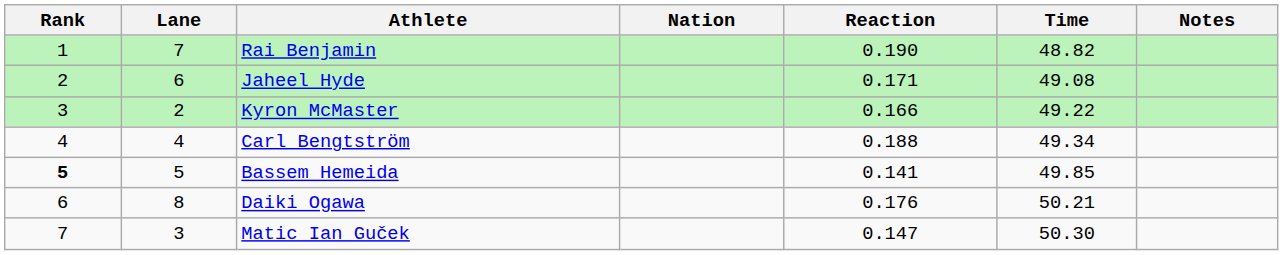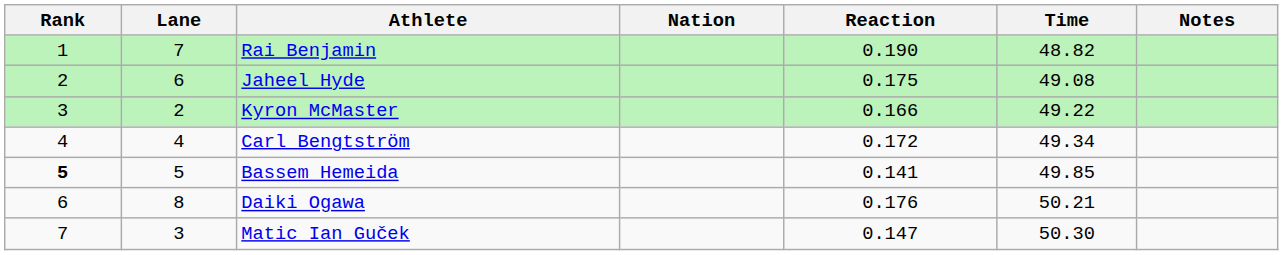Jaheel Hyde | Reaction: 0.171 -> 0.175
Carl Bengtström | Reaction: 0.188 -> 0.172
